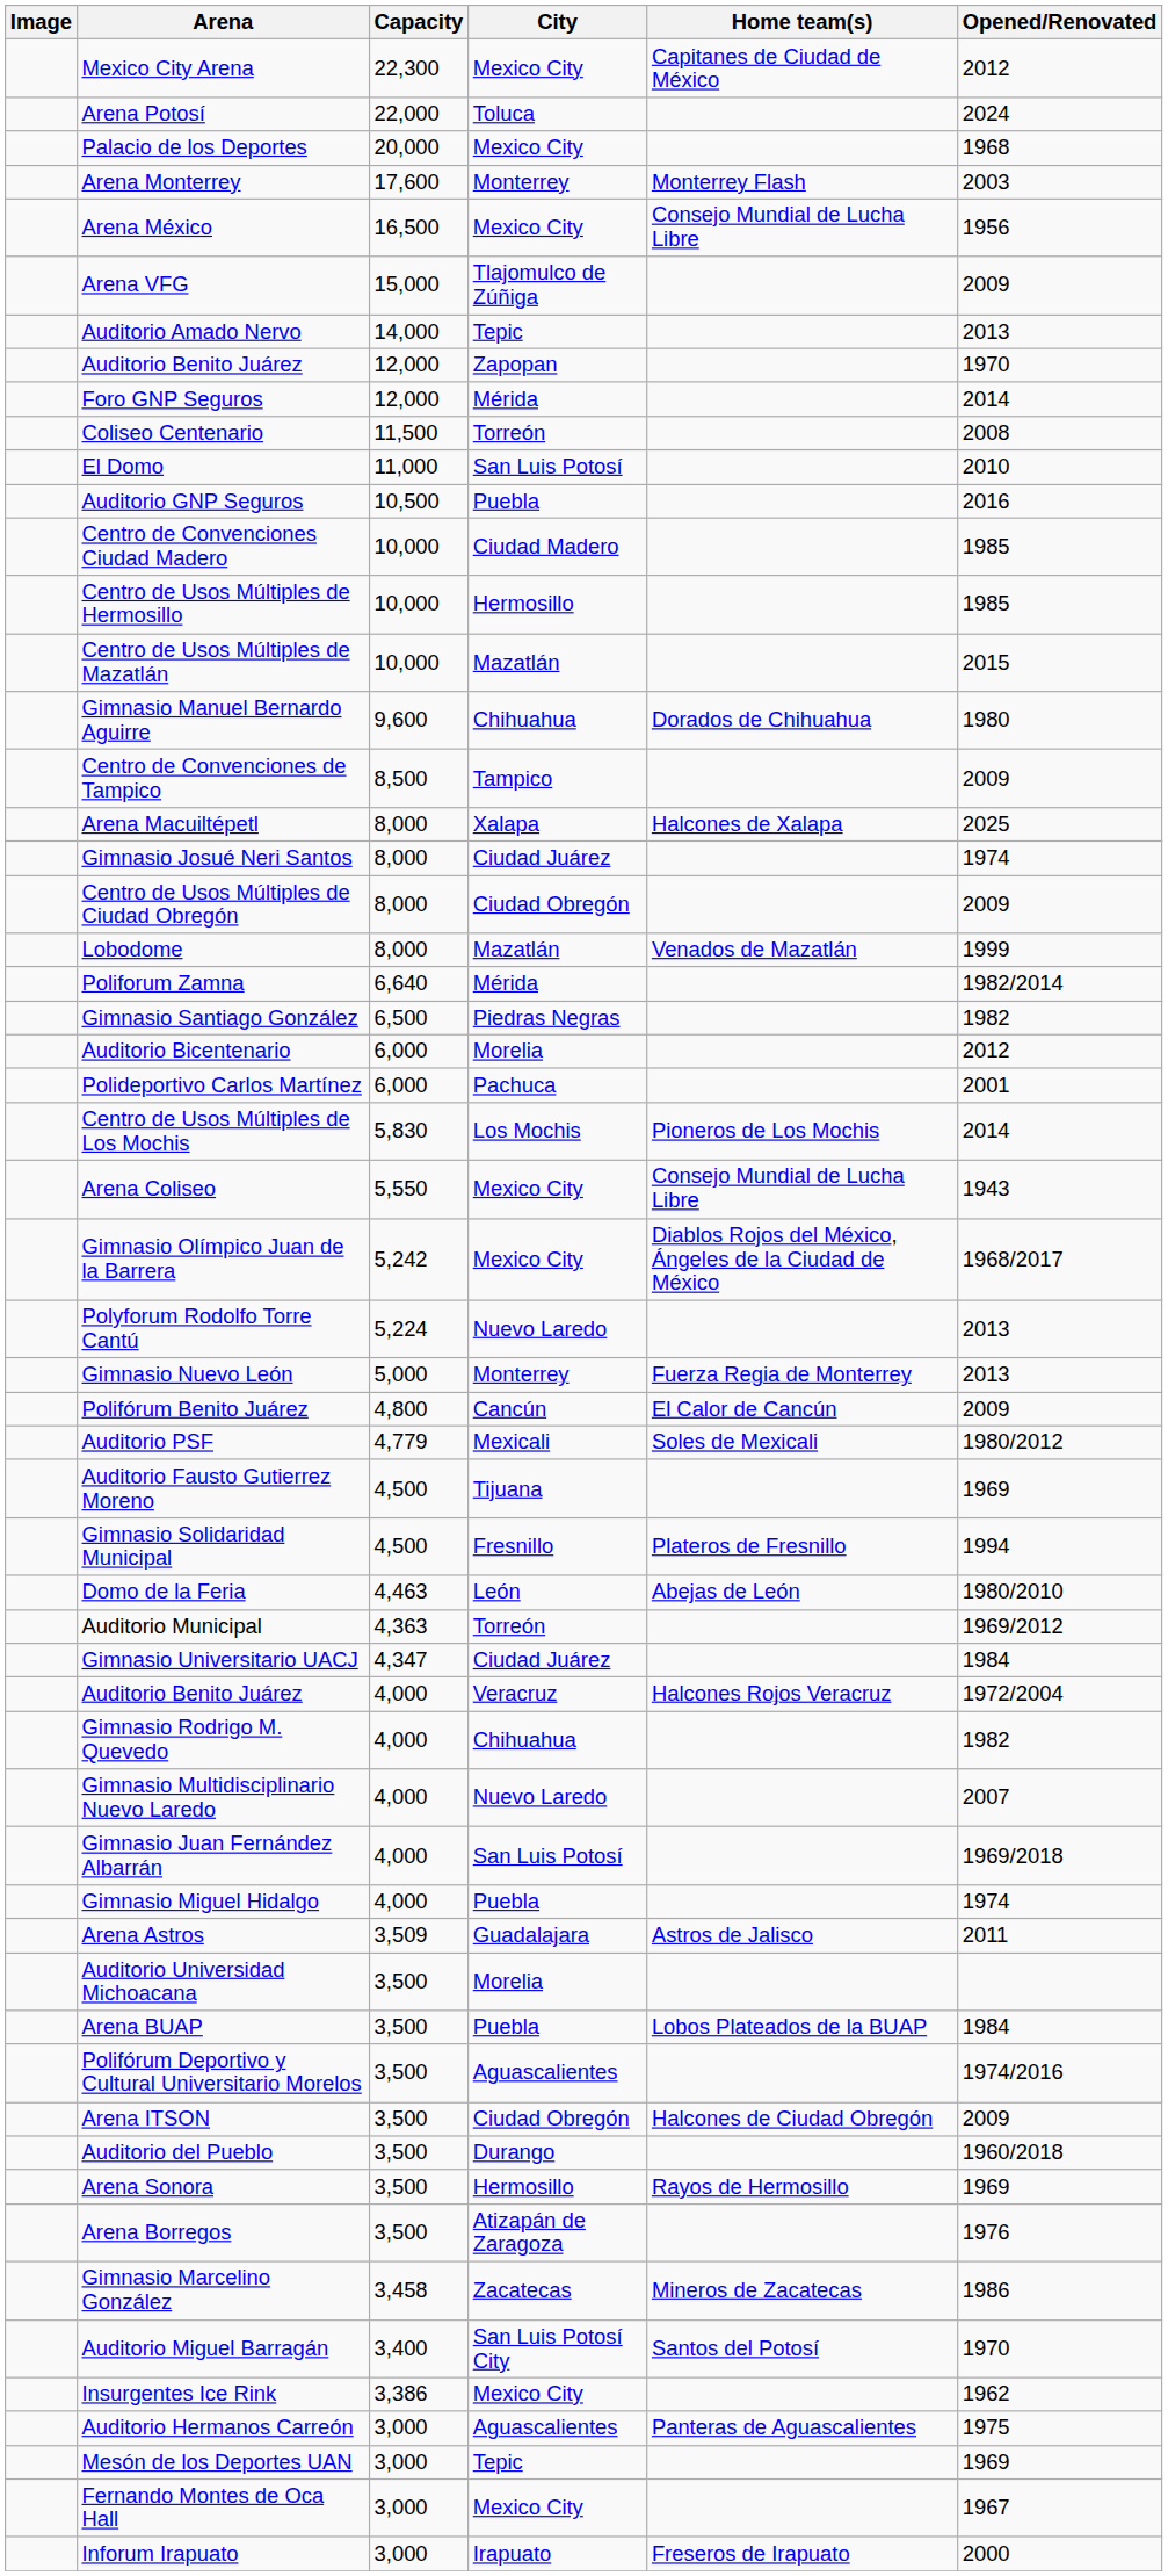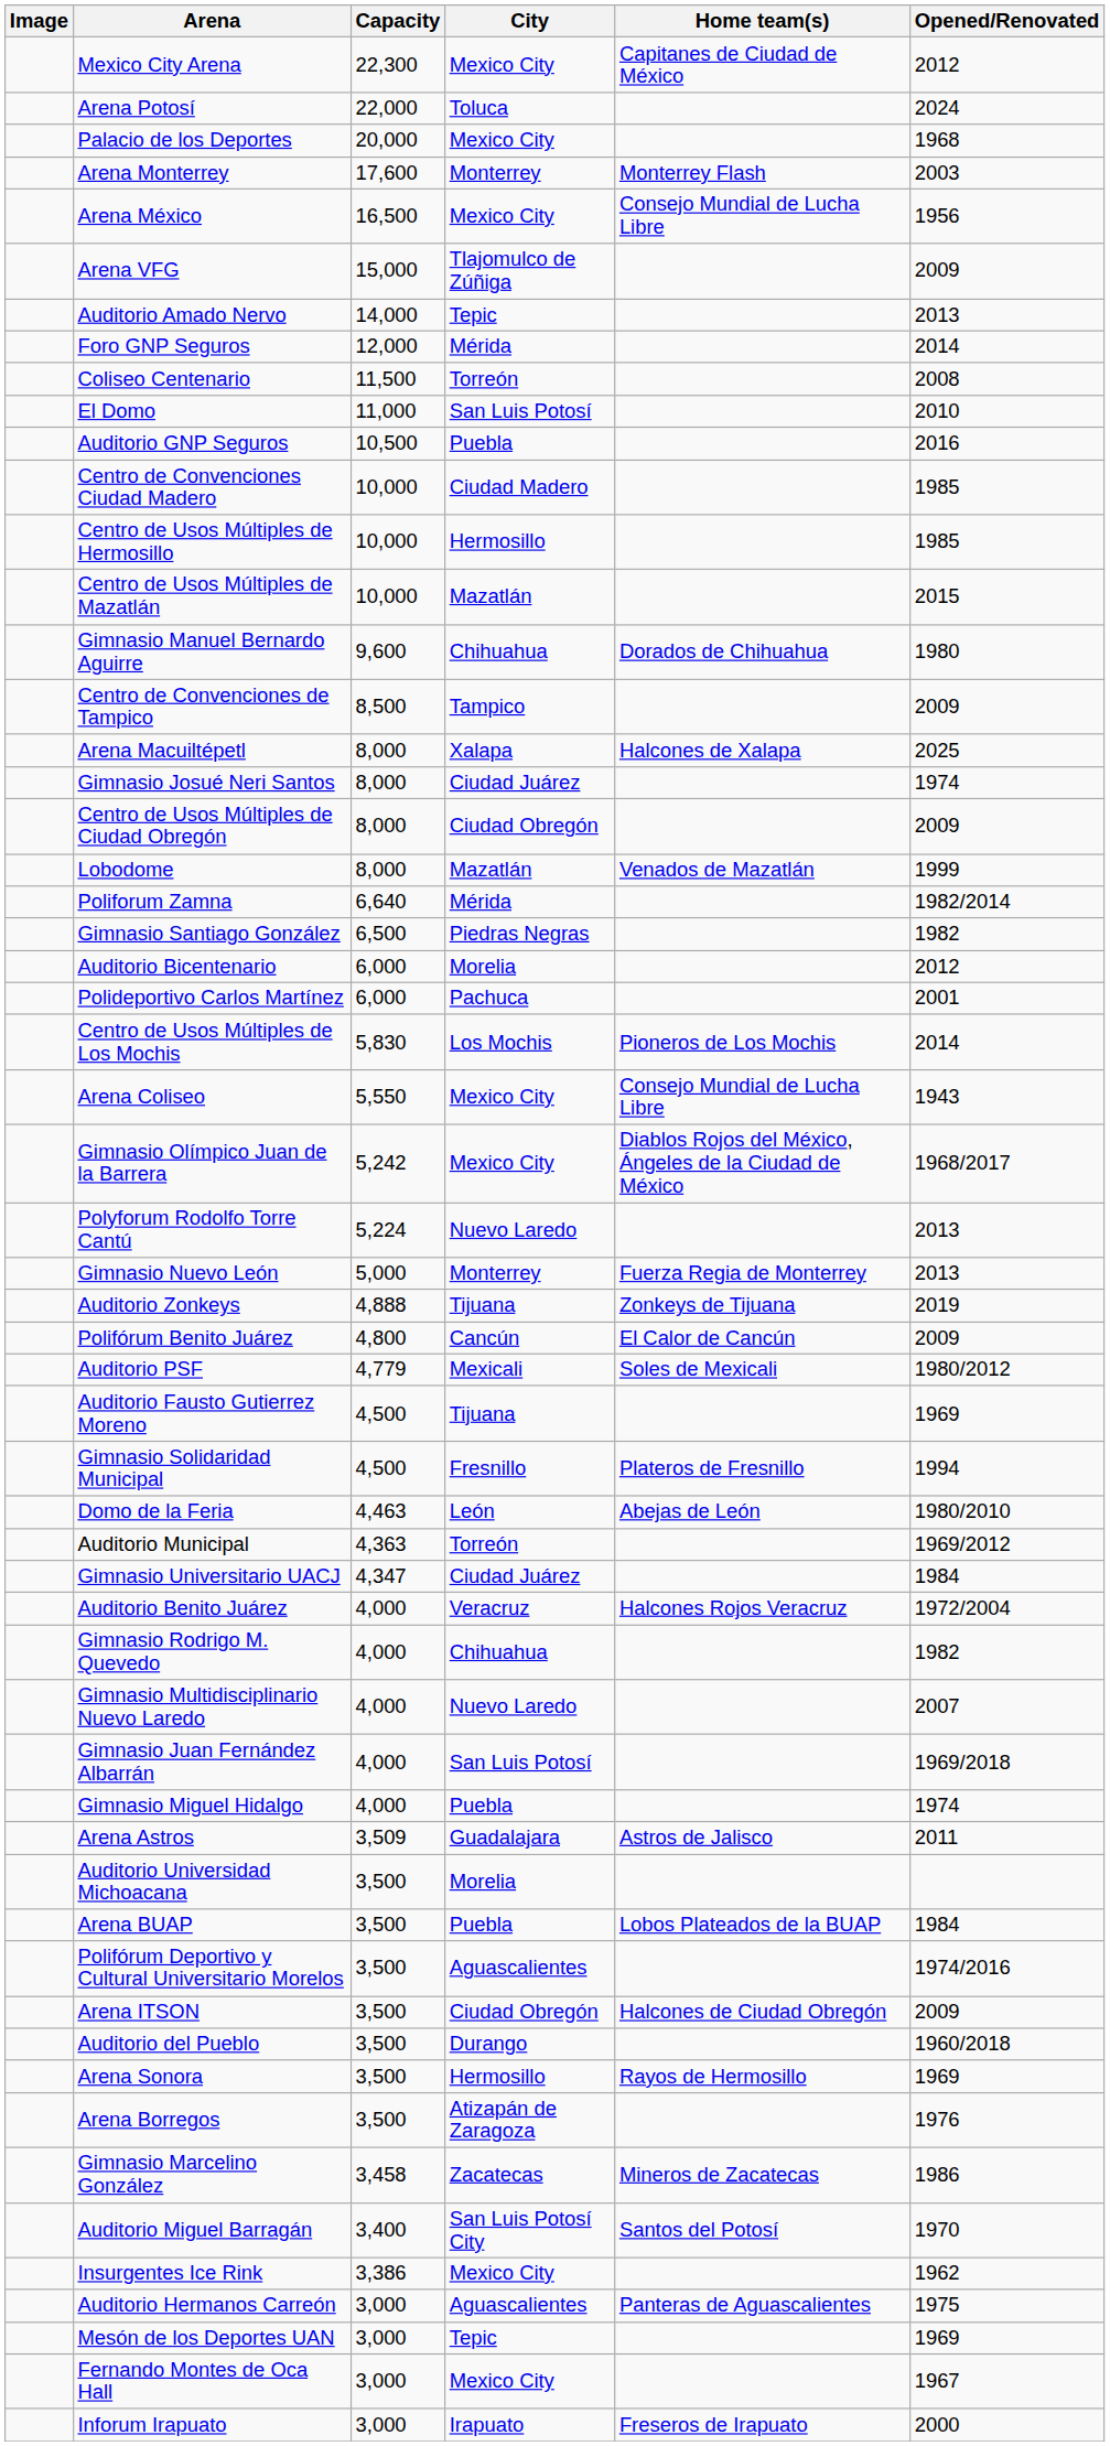- row: Auditorio Benito Juárez | 12,000 | Zapopan | 1970
+ row: Auditorio Zonkeys | 4,888 | Tijuana | Zonkeys de Tijuana | 2019
